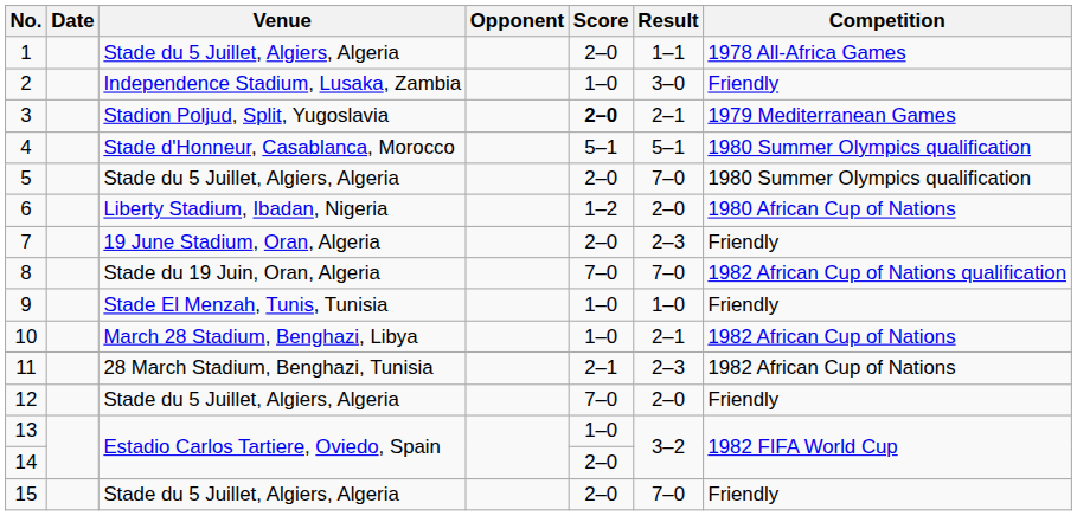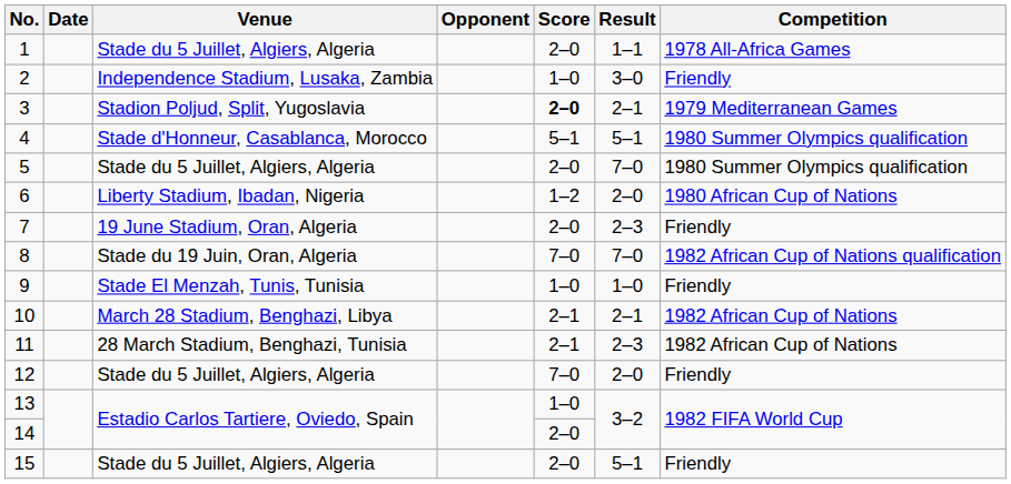10 | Score: 1–0 -> 2–1
15 | Result: 7–0 -> 5–1
